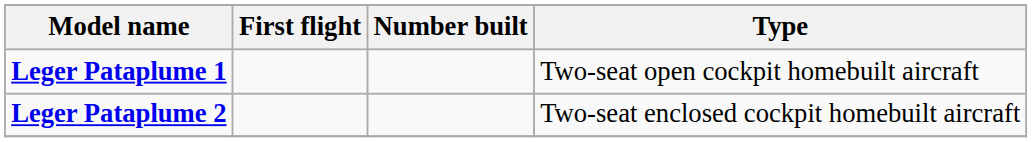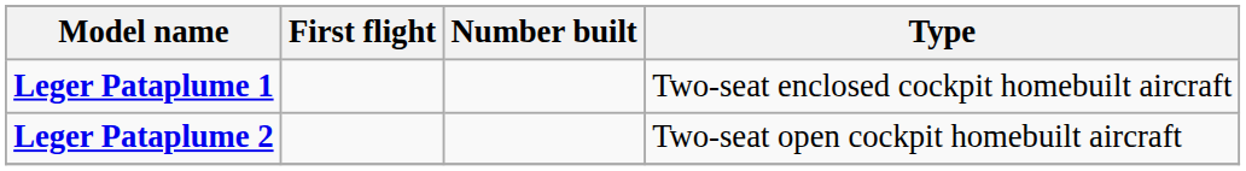Leger Pataplume 1 | Type: Two-seat open cockpit homebuilt aircraft -> Two-seat enclosed cockpit homebuilt aircraft
Leger Pataplume 2 | Type: Two-seat enclosed cockpit homebuilt aircraft -> Two-seat open cockpit homebuilt aircraft
